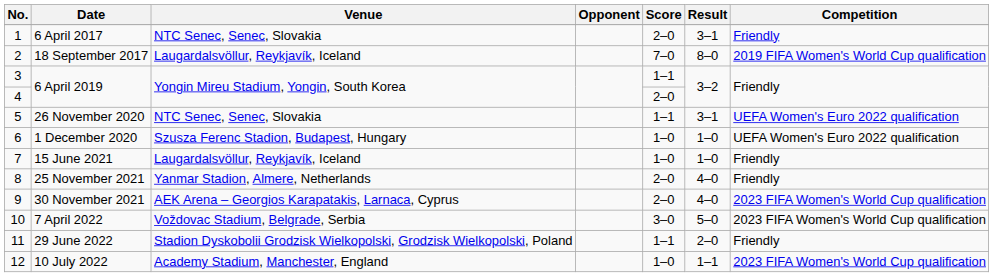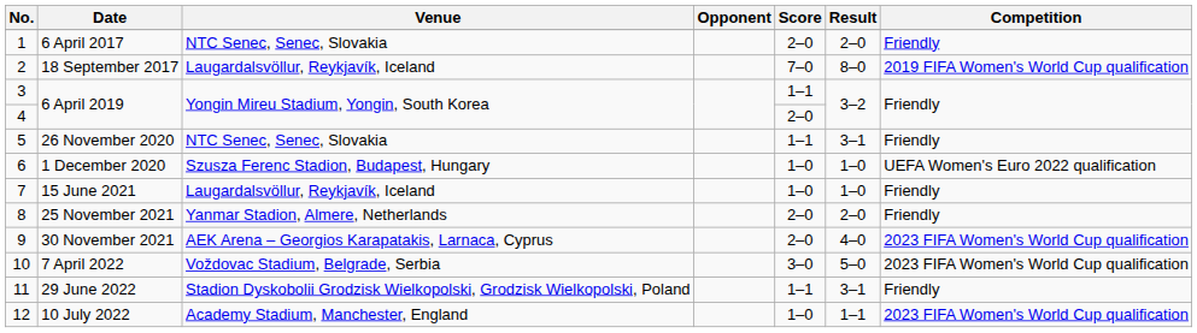6 April 2017 | Result: 3–1 -> 2–0
26 November 2020 | Competition: UEFA Women's Euro 2022 qualification -> Friendly
25 November 2021 | Result: 4–0 -> 2–0
29 June 2022 | Result: 2–0 -> 3–1
